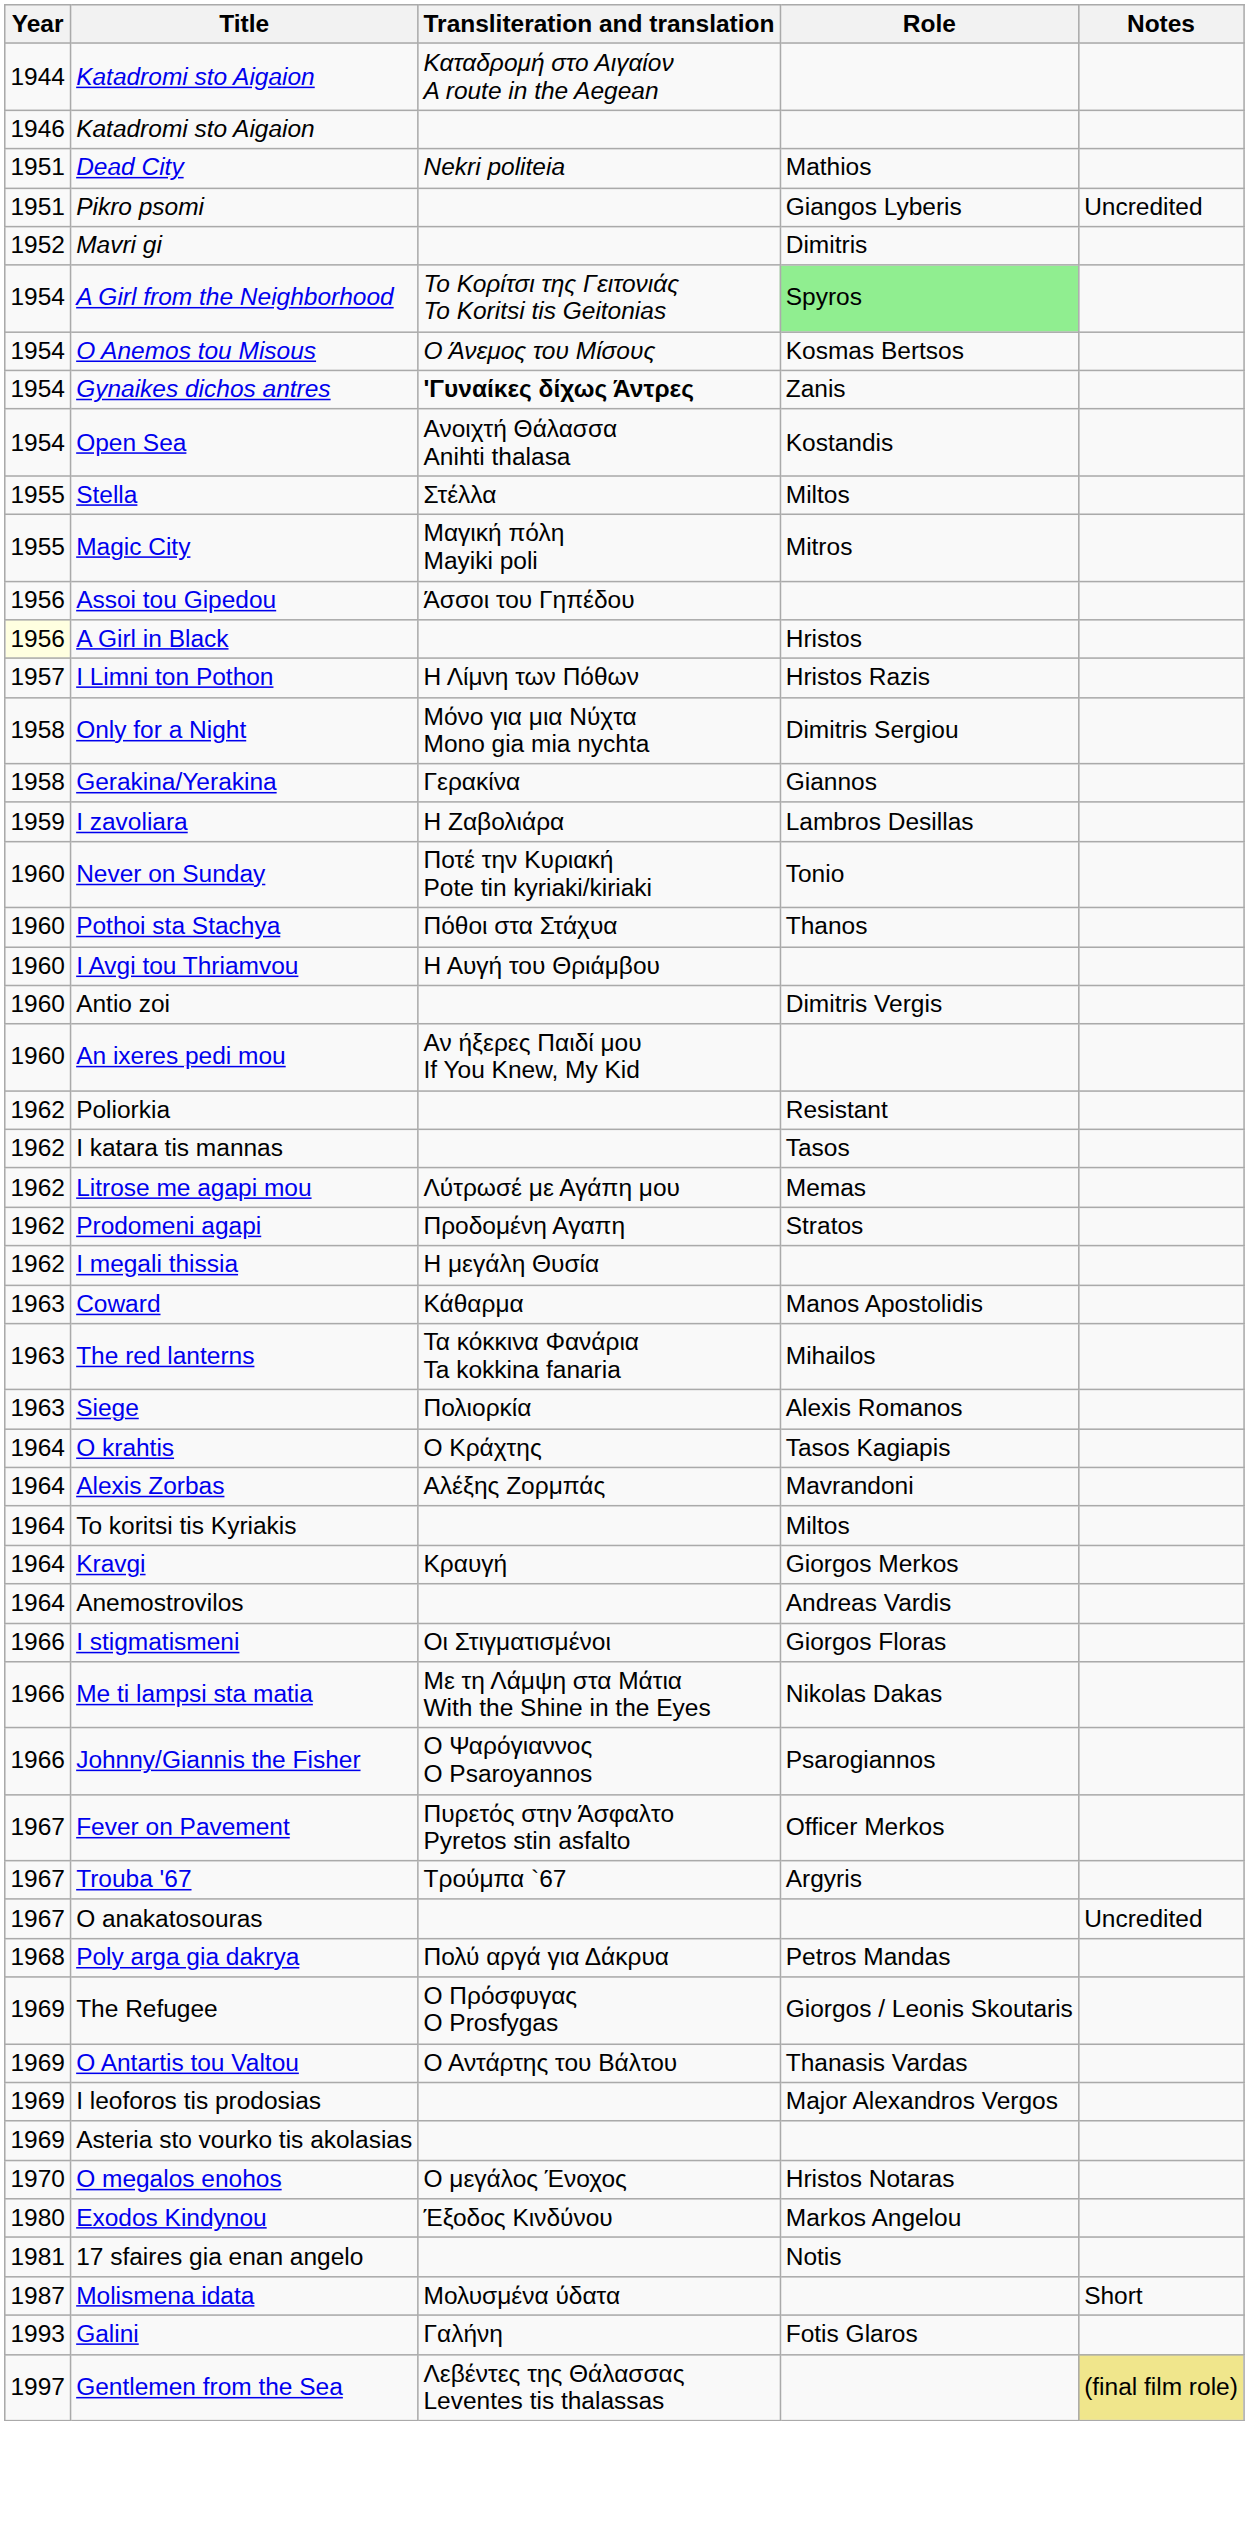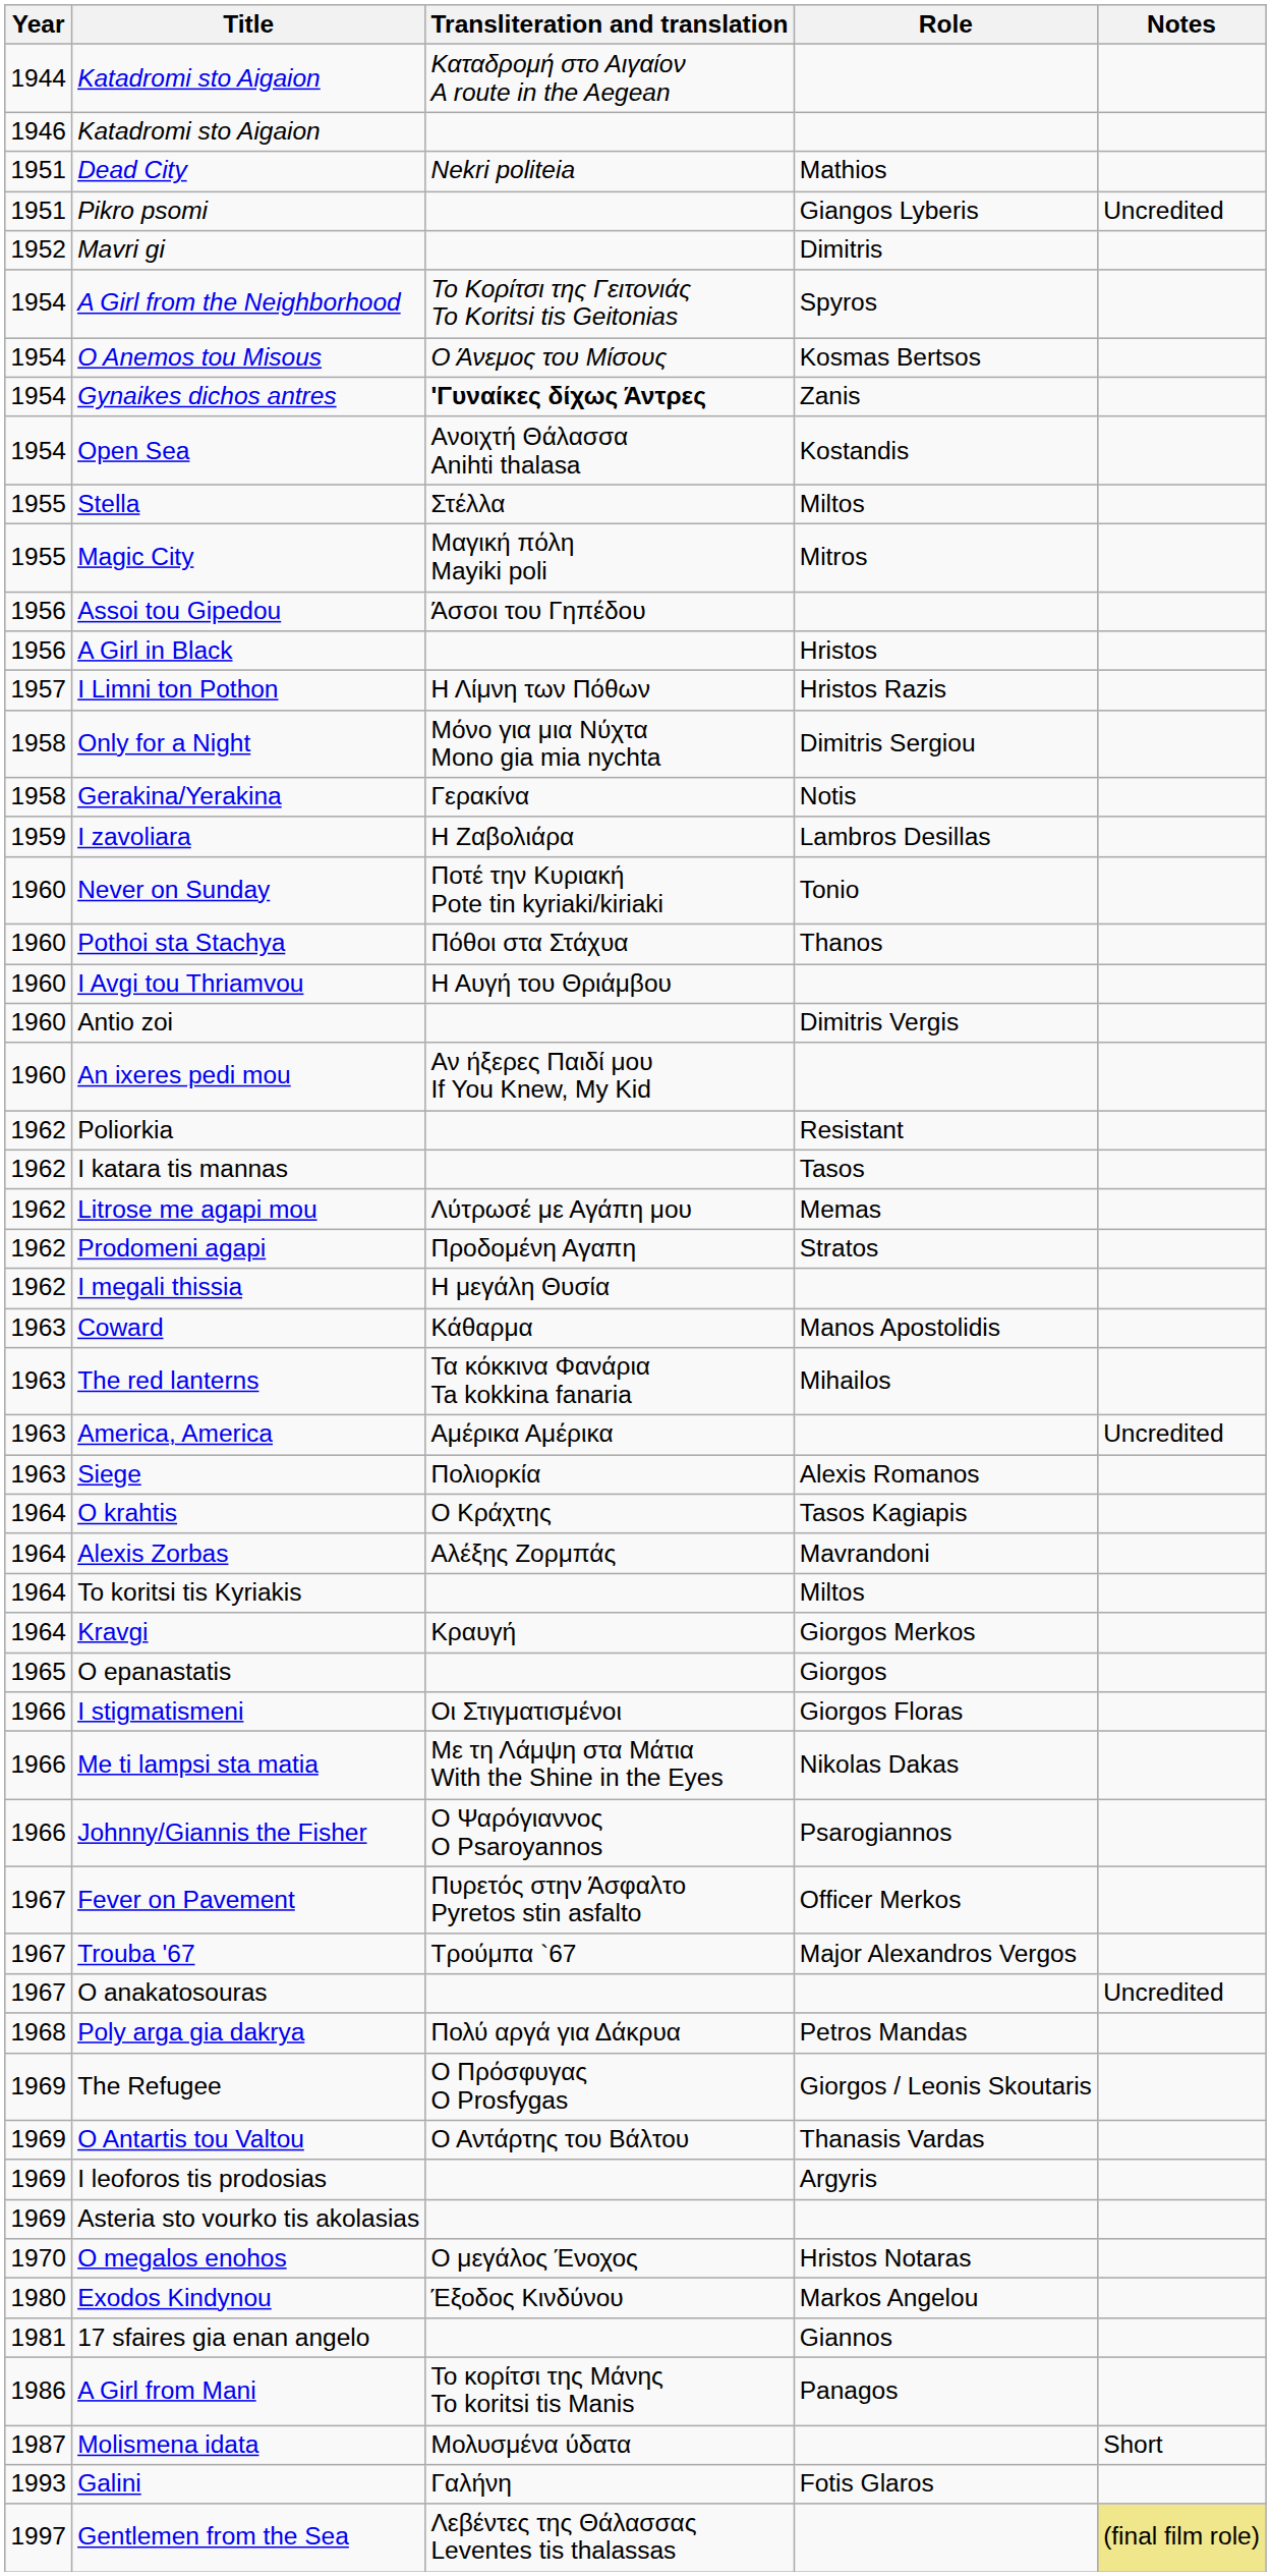A Girl from the Neighborhood | Role: lightgreen background -> no background
A Girl in Black | Year: lightyellow background -> no background
Gerakina/Yerakina | Role: Giannos -> Notis
+ row: 1963 | America, America | Αμέρικα Αμέρικα | Uncredited
- row: 1964 | Anemostrovilos | Andreas Vardis
+ row: 1965 | O epanastatis | Giorgos
Trouba '67 | Role: Argyris -> Major Alexandros Vergos
I leoforos tis prodosias | Role: Major Alexandros Vergos -> Argyris
17 sfaires gia enan angelo | Role: Notis -> Giannos
+ row: 1986 | A Girl from Mani | Το κορίτσι της Μάνης To koritsi tis Manis | Panagos
